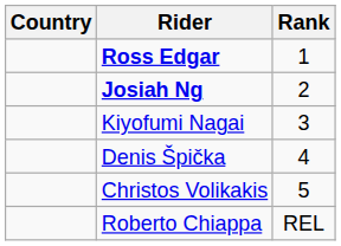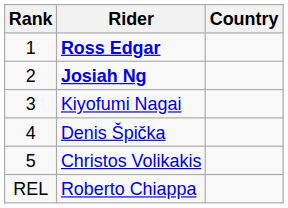columns swapped: Rank <-> Country
